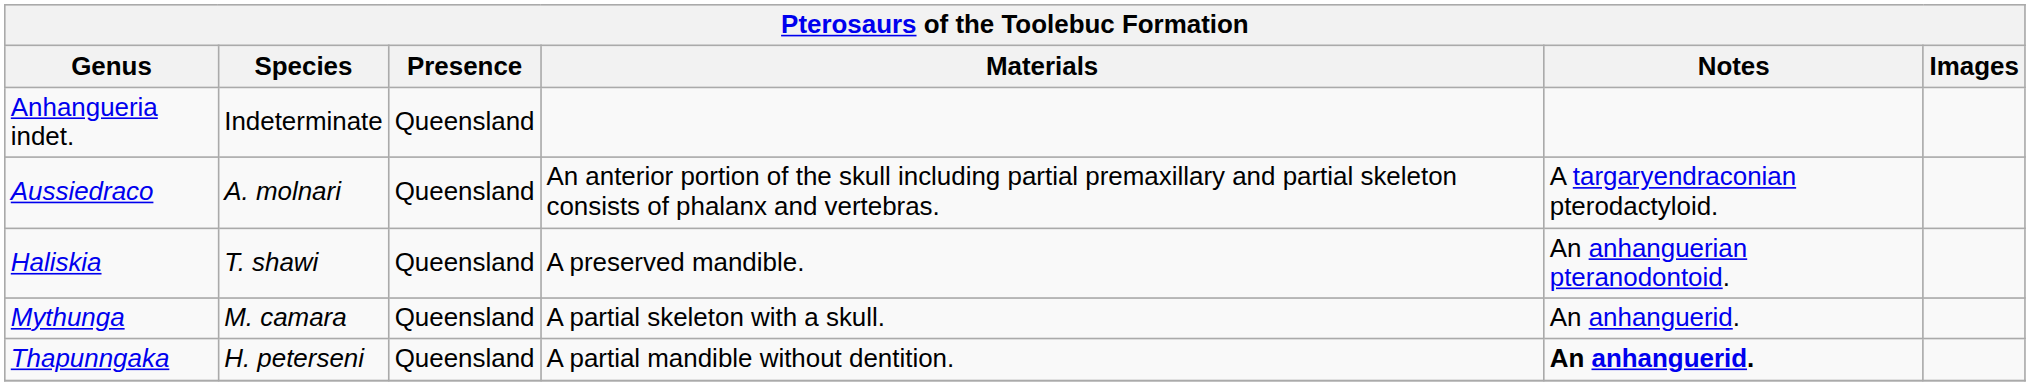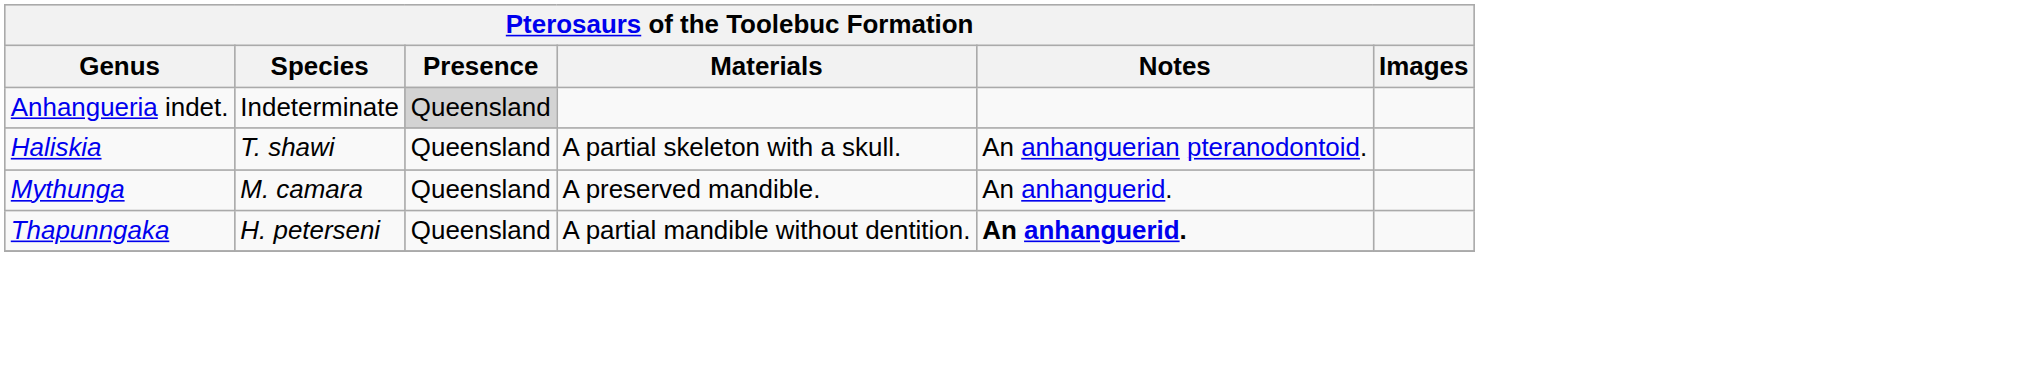Anhangueria indet. | Presence: no background -> lightgrey background
- row: Aussiedraco | A. molnari | Queensland | An anterior portion of the skull including partial premaxillary and partial skeleton consists of phalanx and vertebras. | A targaryendraconian pterodactyloid.
Haliskia | Materials: A preserved mandible. -> A partial skeleton with a skull.
Mythunga | Materials: A partial skeleton with a skull. -> A preserved mandible.
